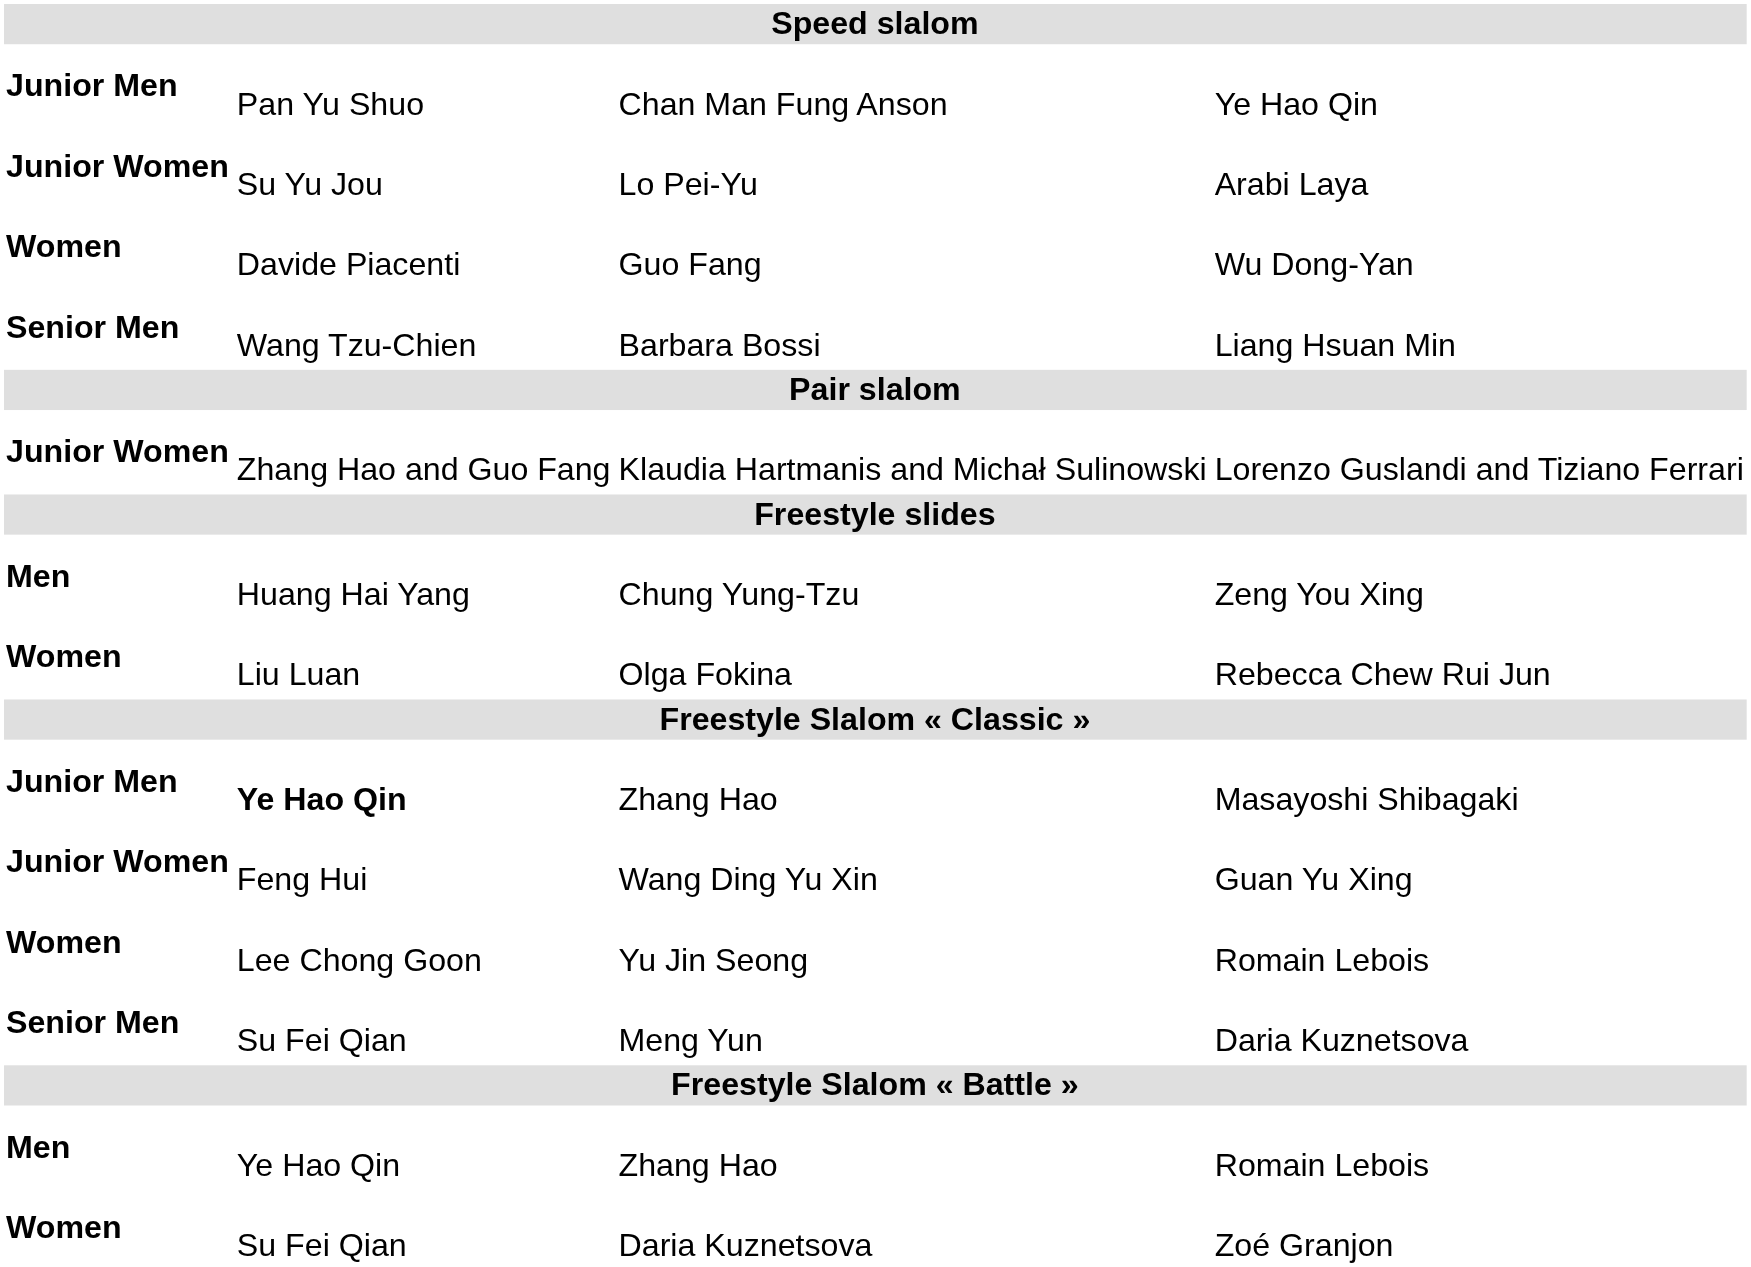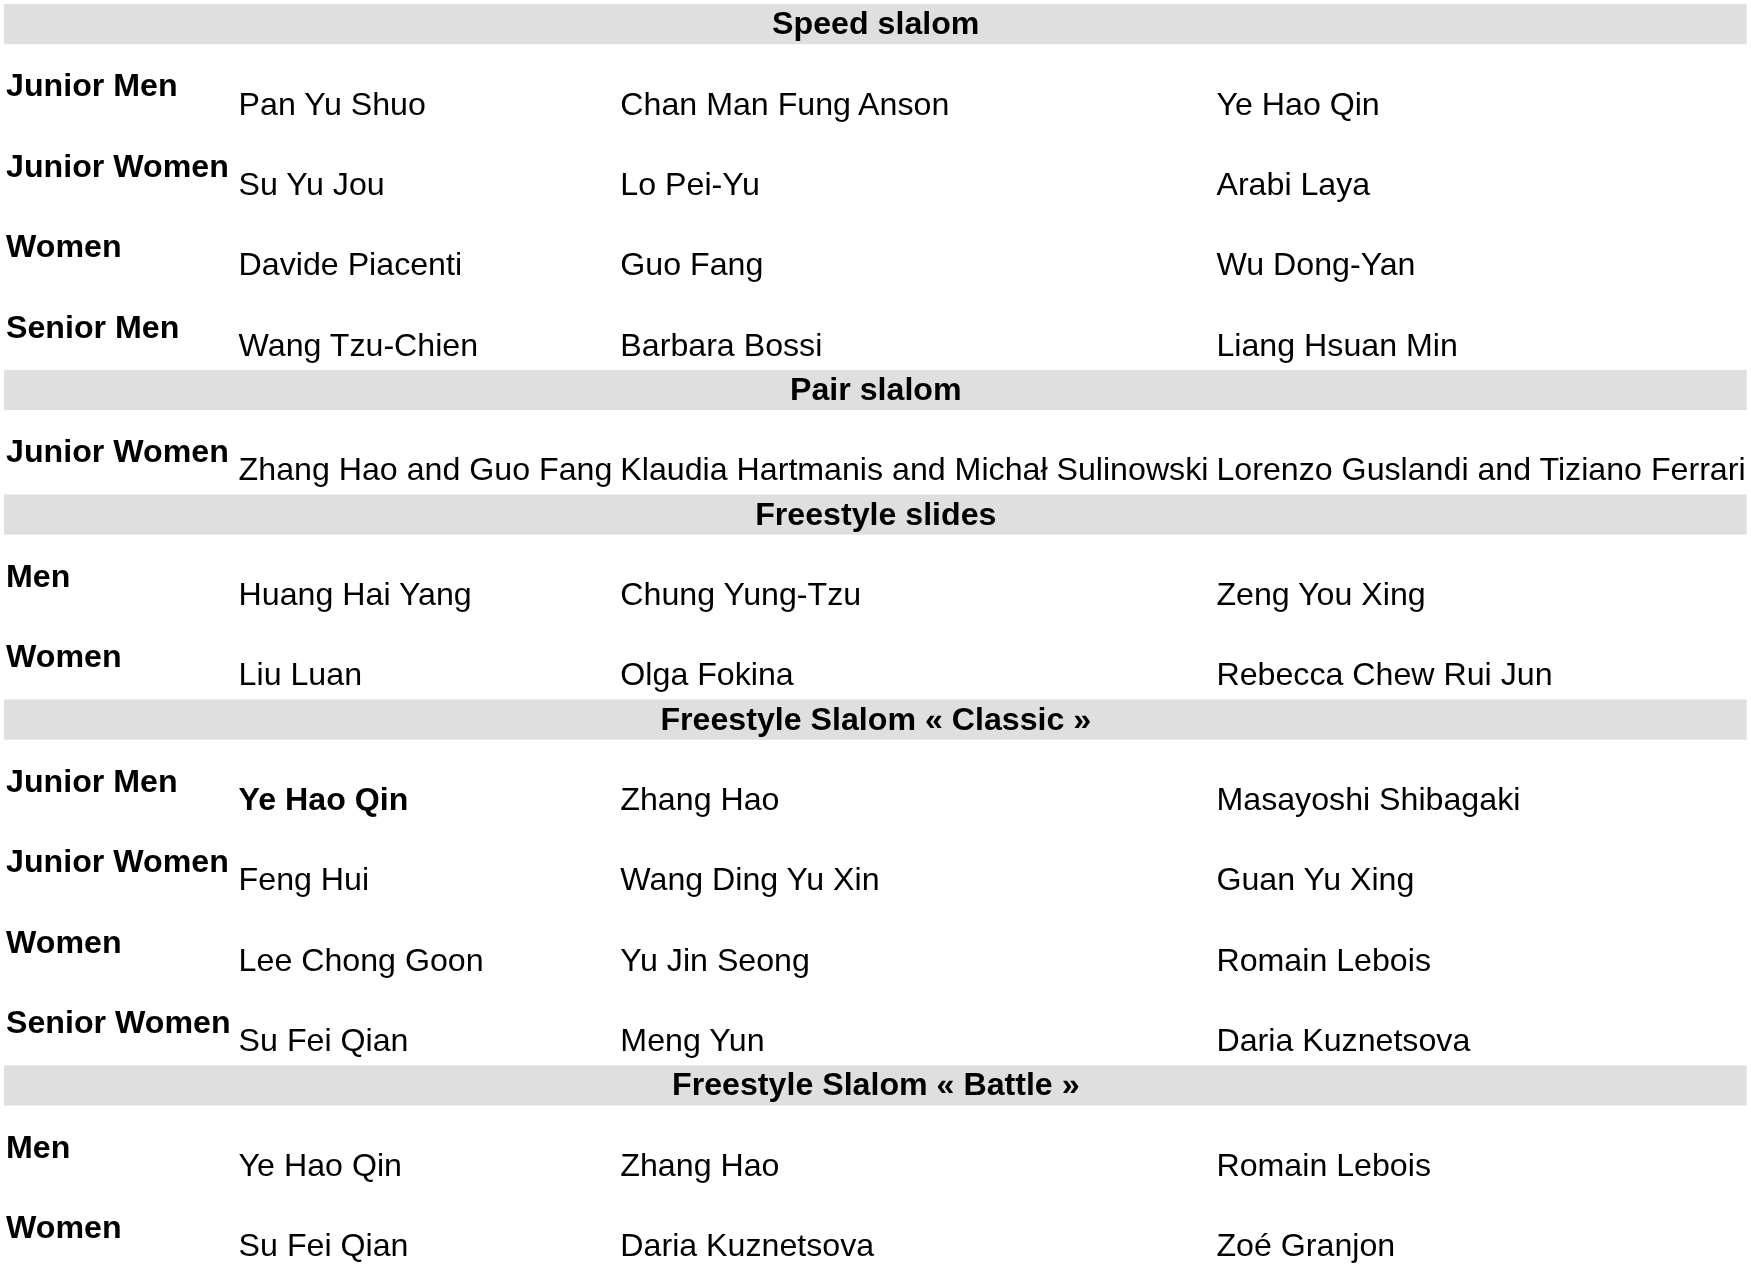Meng Yun | column 1: Senior Men -> Senior Women
